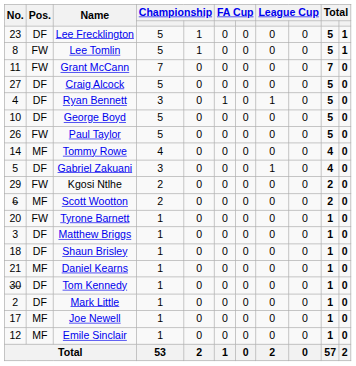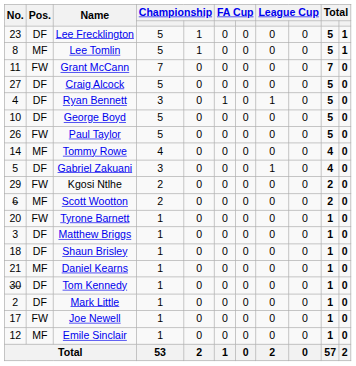Lee Tomlin | Pos.: FW -> MF
Joe Newell | Pos.: MF -> FW
